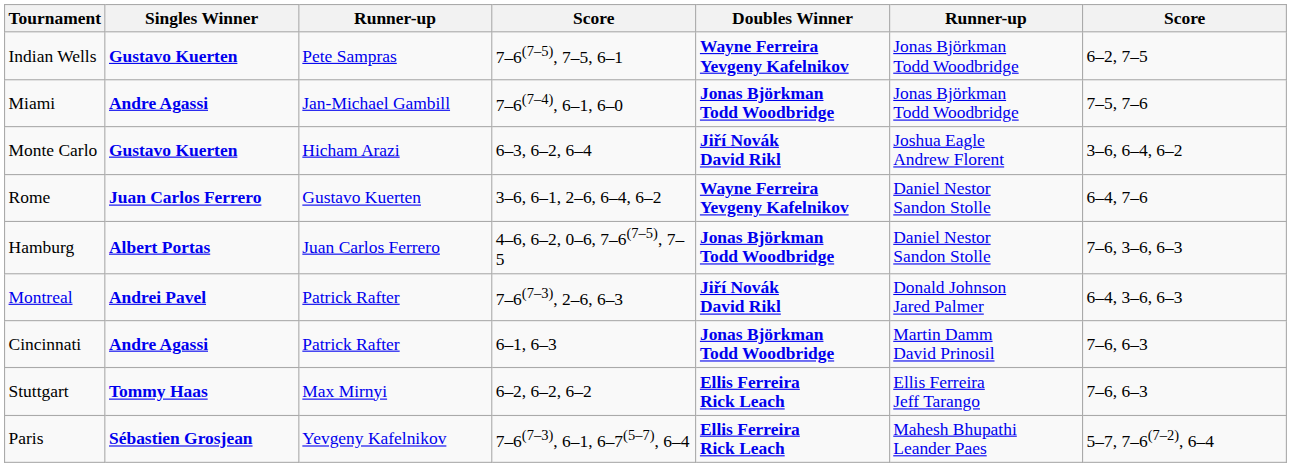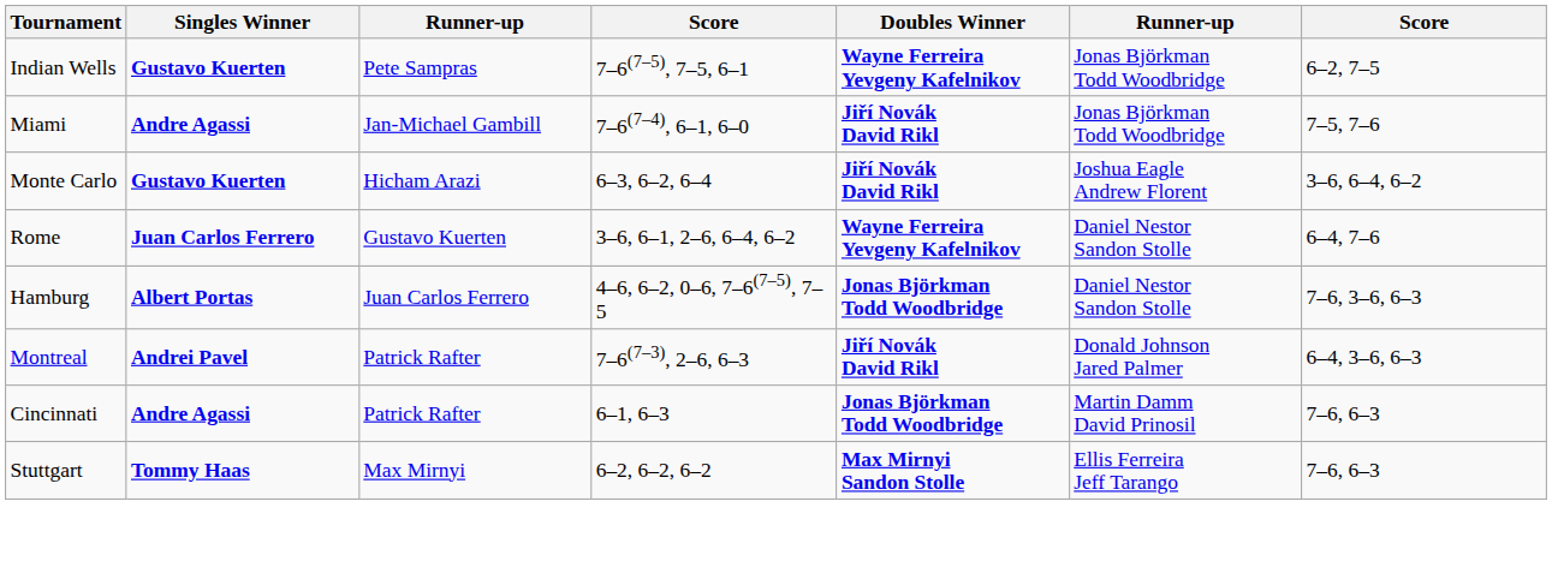Miami | Doubles Winner: Jonas Björkman Todd Woodbridge -> Jiří Novák David Rikl
Stuttgart | Doubles Winner: Ellis Ferreira Rick Leach -> Max Mirnyi Sandon Stolle
- row: Paris | Sébastien Grosjean | Yevgeny Kafelnikov | 7–6(7–3), 6–1, 6–7(5–7), 6–4 | Ellis Ferreira Rick Leach | Mahesh Bhupathi Leander Paes | 5–7, 7–6(7–2), 6–4
